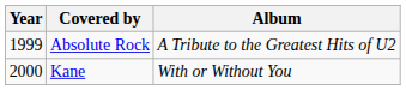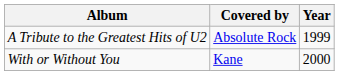columns swapped: Year <-> Album
